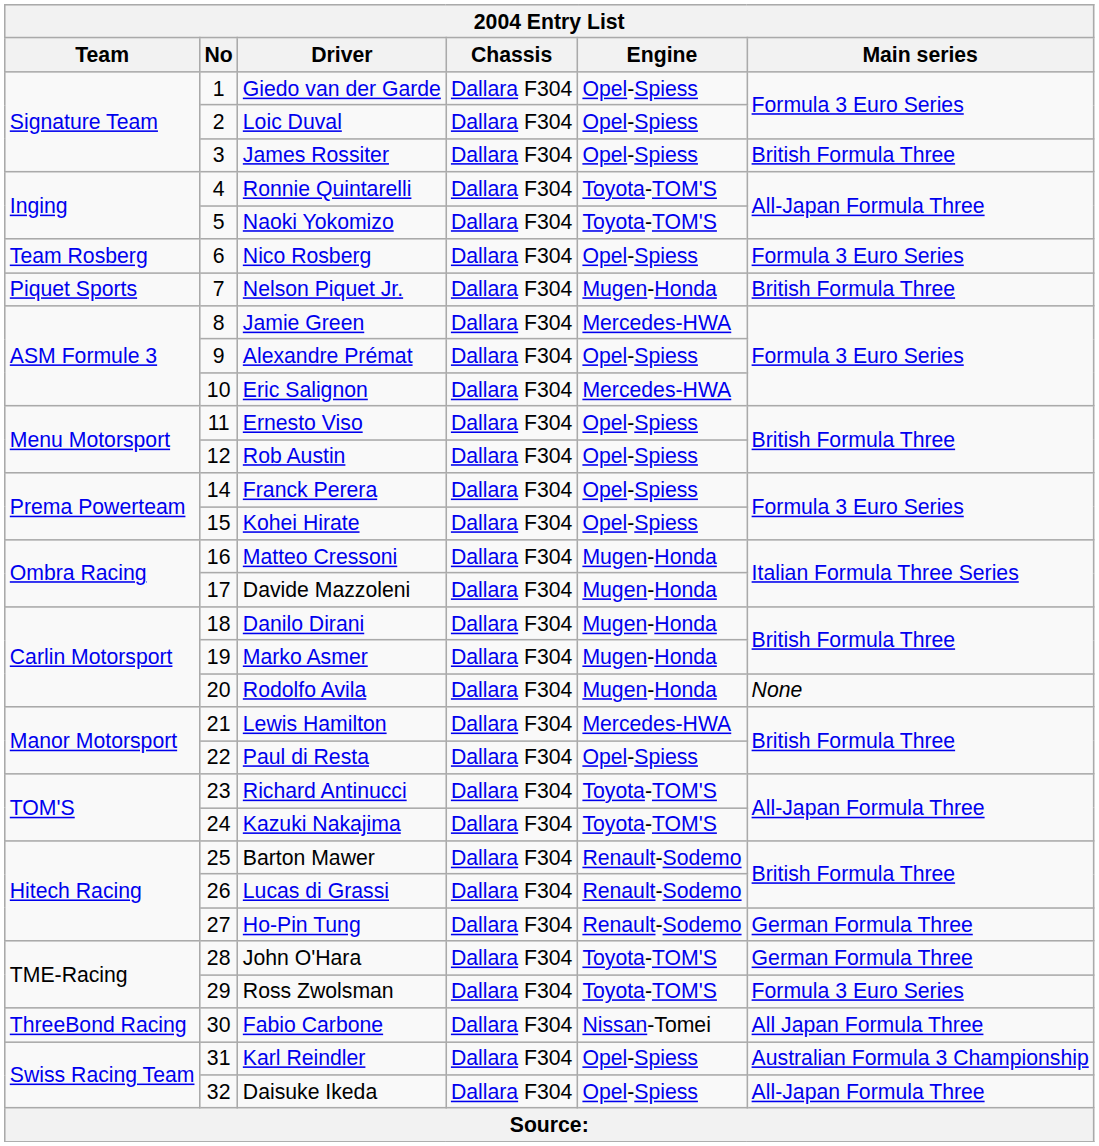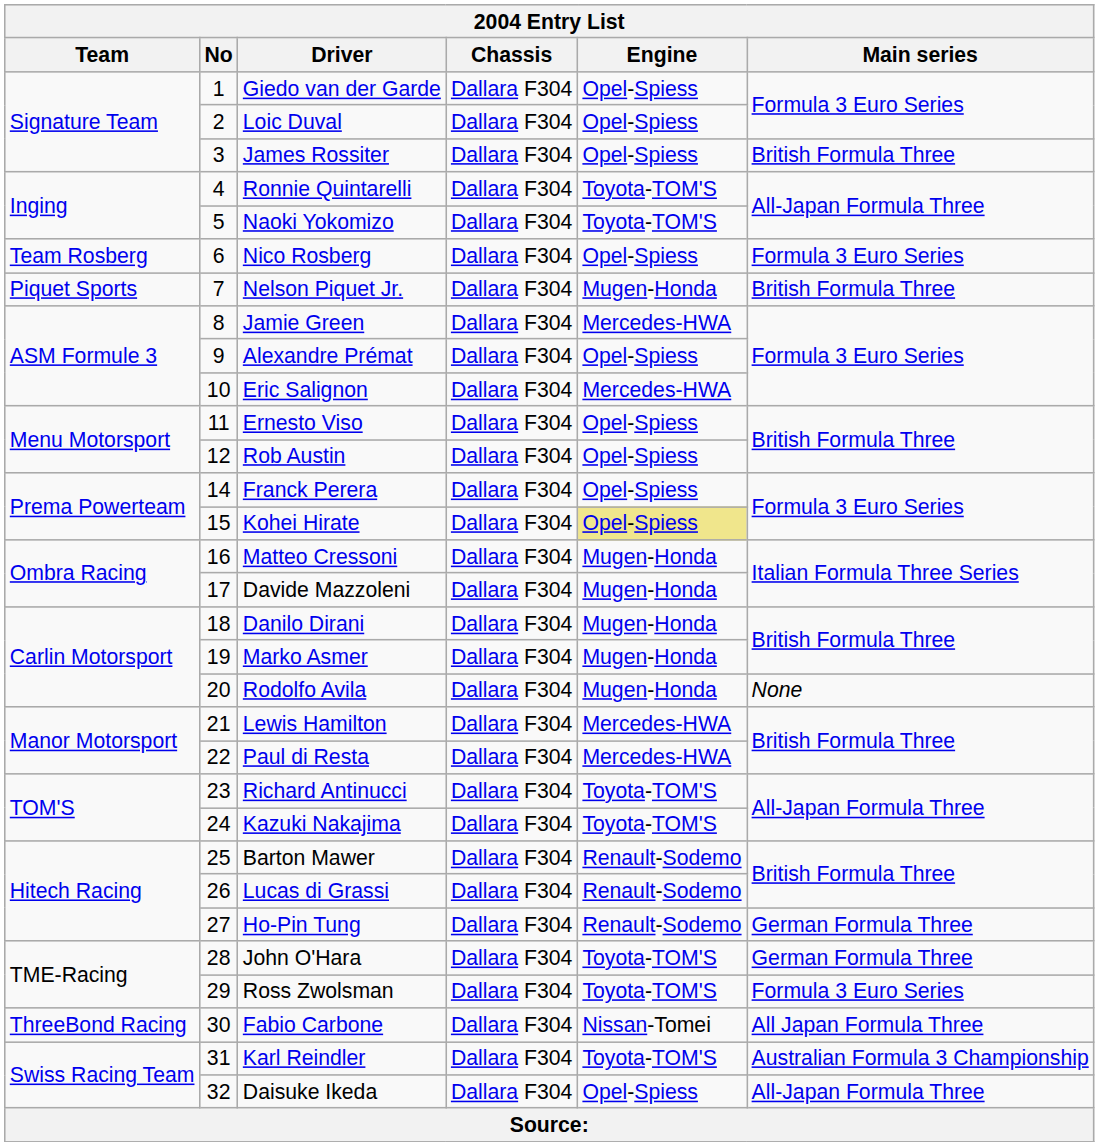Kohei Hirate | Engine: no background -> khaki background
Paul di Resta | Engine: Opel-Spiess -> Mercedes-HWA
Karl Reindler | Engine: Opel-Spiess -> Toyota-TOM'S
